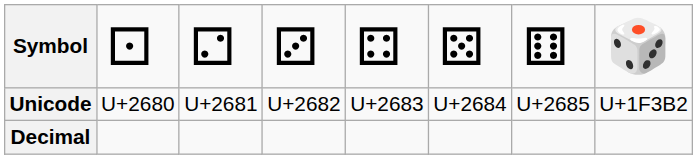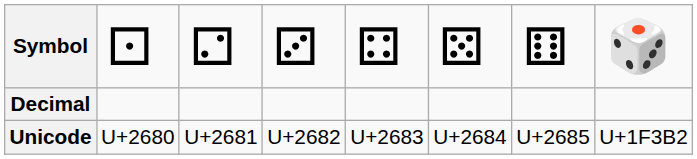rows swapped: Unicode <-> Decimal
